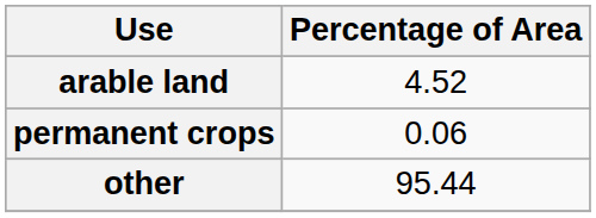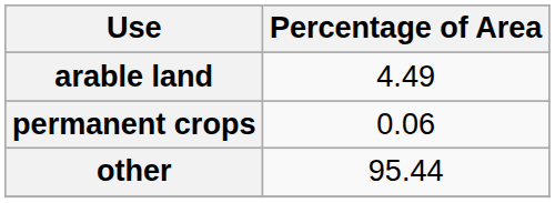arable land | Percentage of Area: 4.52 -> 4.49
